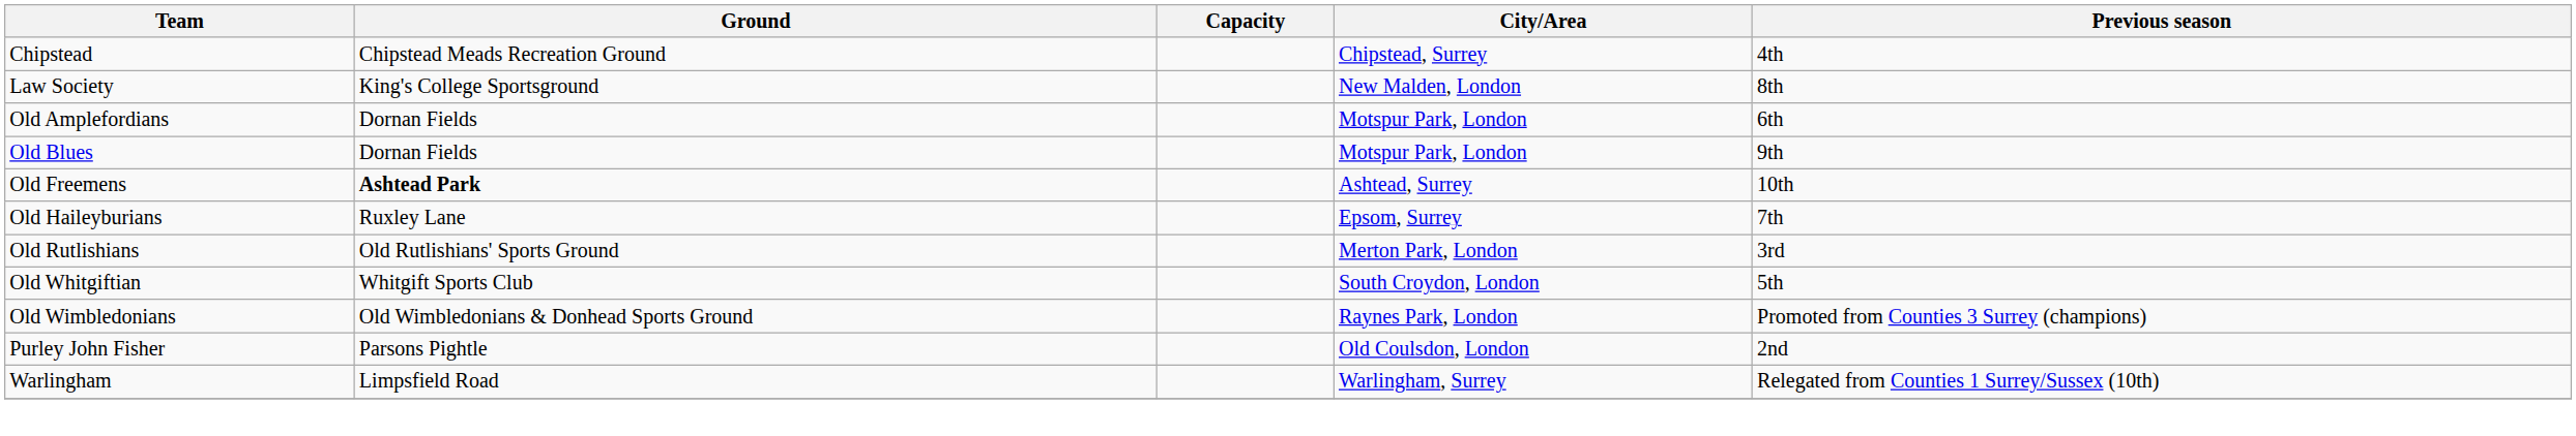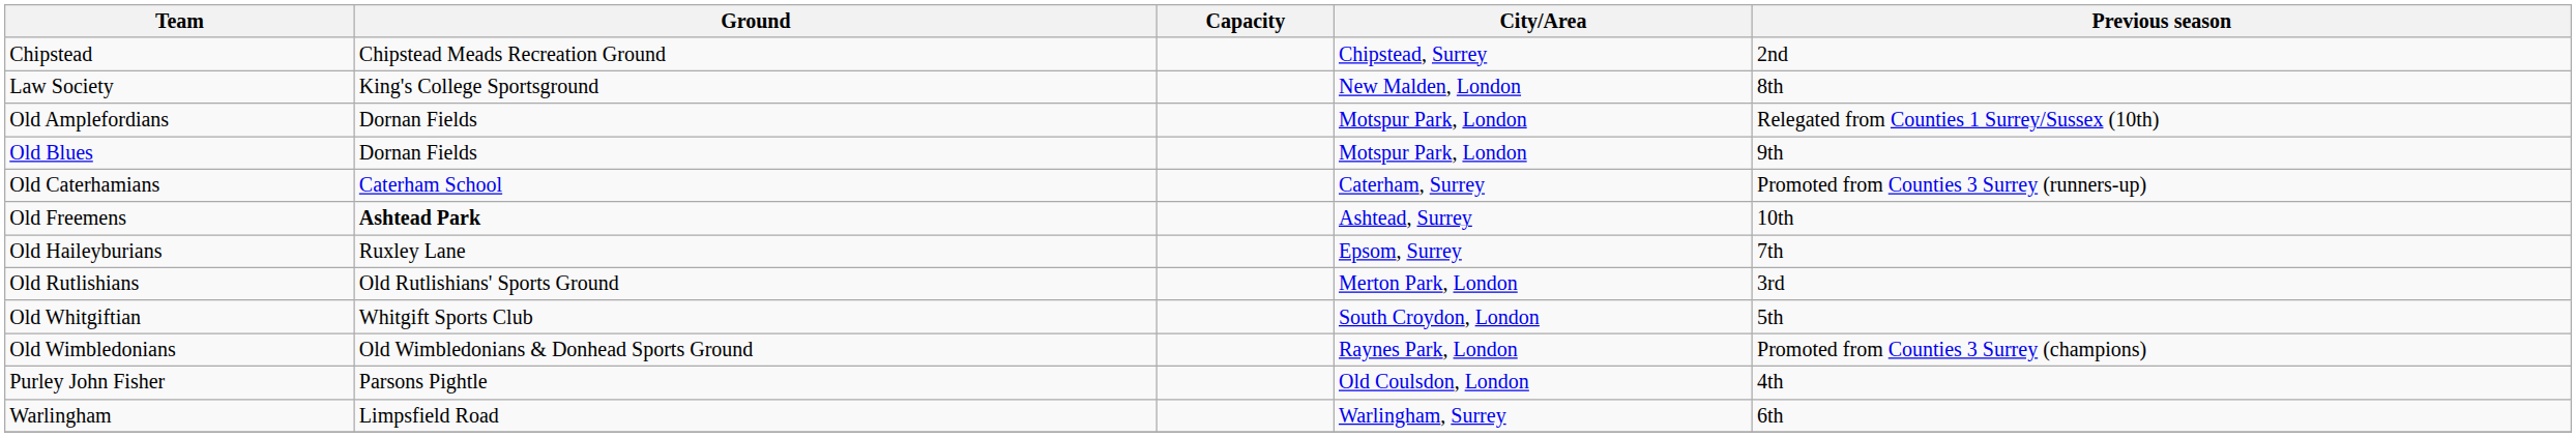Chipstead | Previous season: 4th -> 2nd
Old Amplefordians | Previous season: 6th -> Relegated from Counties 1 Surrey/Sussex (10th)
+ row: Old Caterhamians | Caterham School | Caterham, Surrey | Promoted from Counties 3 Surrey (runners-up)
Purley John Fisher | Previous season: 2nd -> 4th
Warlingham | Previous season: Relegated from Counties 1 Surrey/Sussex (10th) -> 6th
